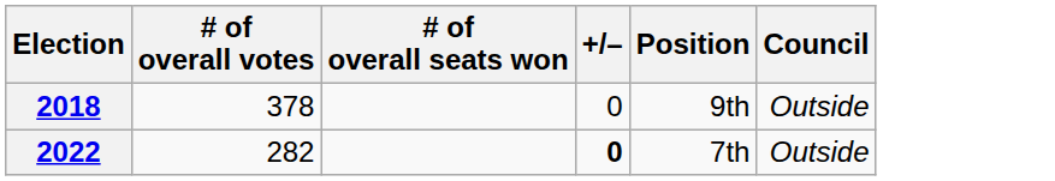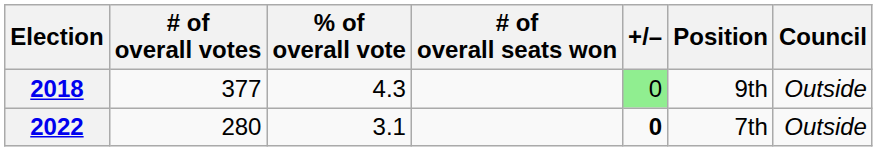+ column: % of overall vote | 4.3 | 3.1
2018 | # of overall votes: 378 -> 377
2018 | +/–: no background -> lightgreen background
2022 | # of overall votes: 282 -> 280
